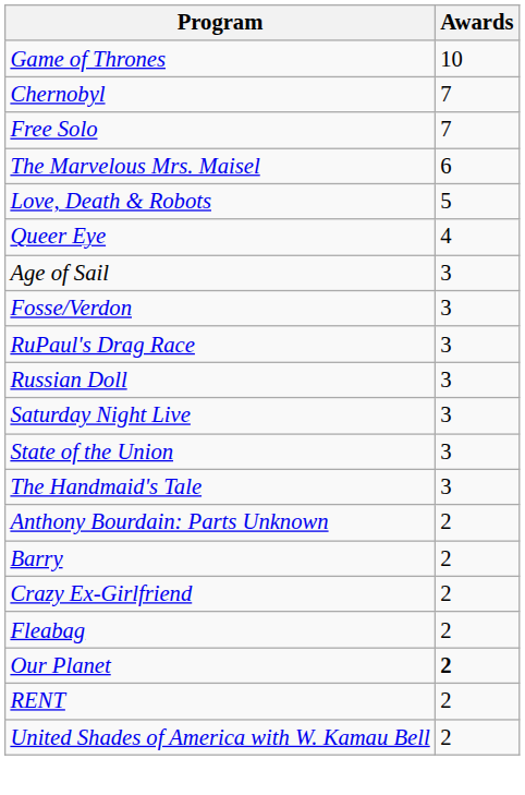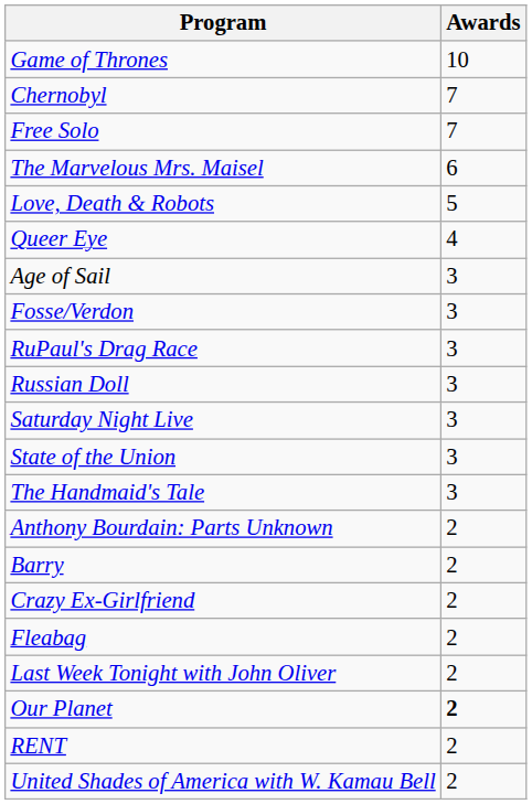+ row: Last Week Tonight with John Oliver | 2
